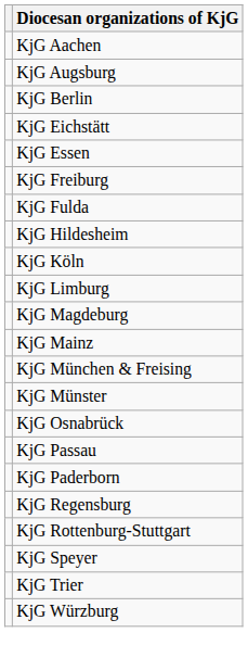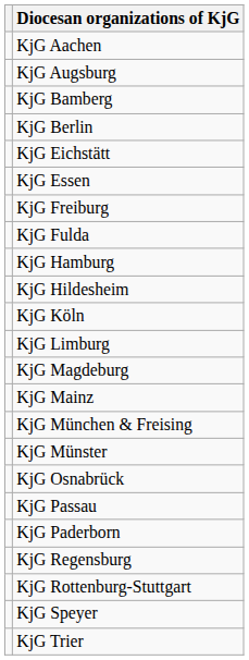+ row: KjG Bamberg
+ row: KjG Hamburg
- row: KjG Würzburg
